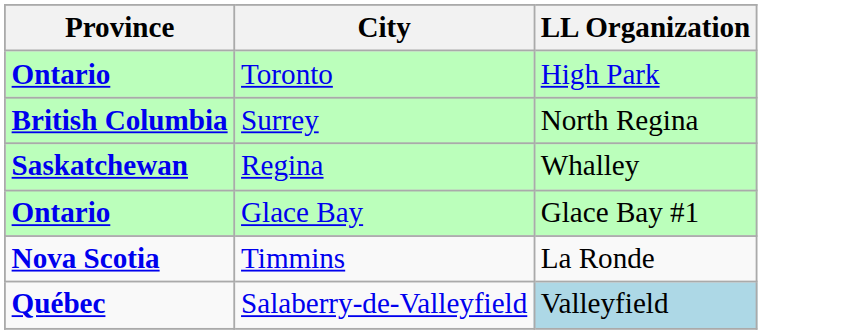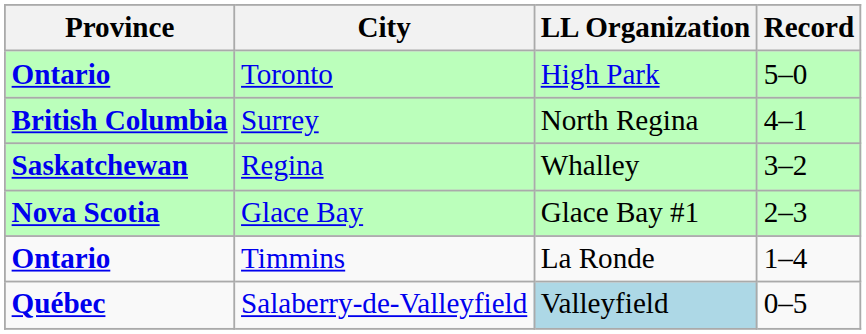+ column: Record | 5–0 | 4–1 | 3–2 | 2–3 | 1–4 | 0–5
Glace Bay | Province: Ontario -> Nova Scotia
Timmins | Province: Nova Scotia -> Ontario
